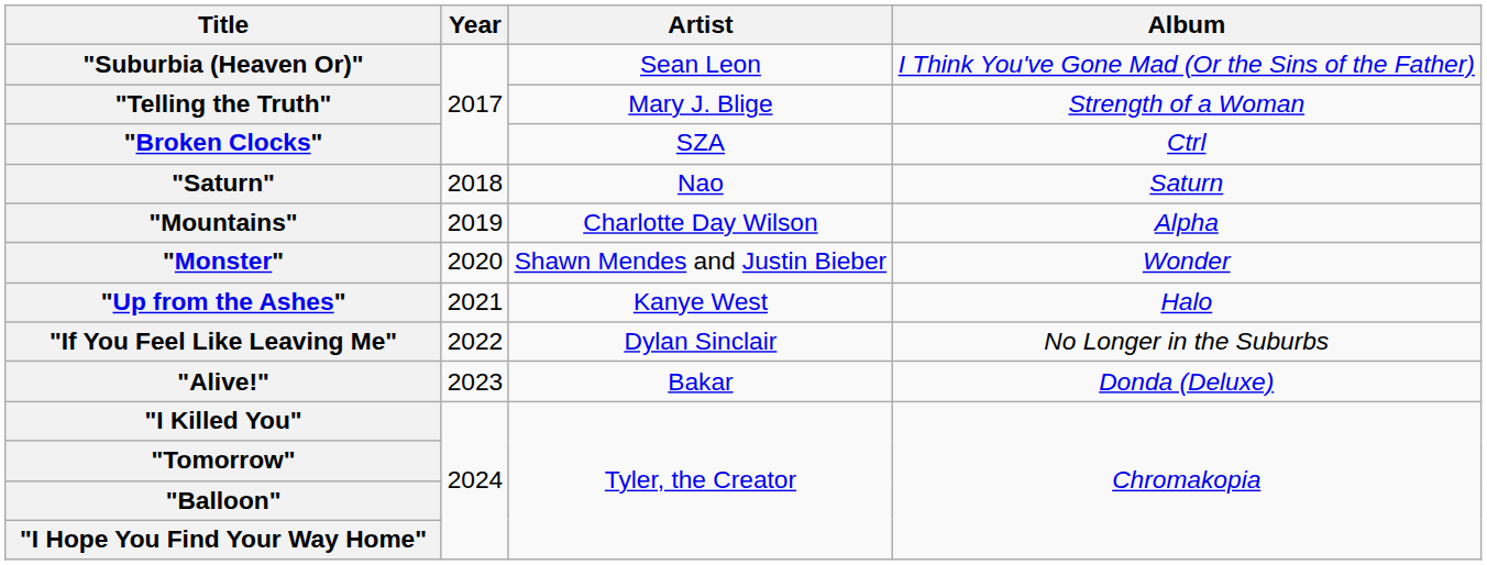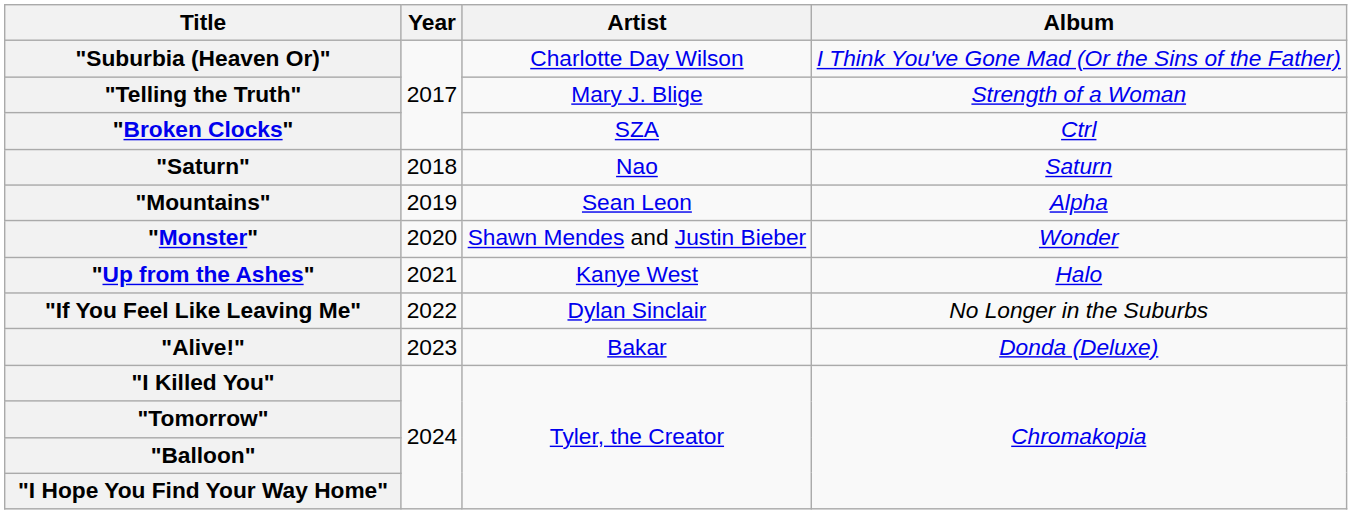"Suburbia (Heaven Or)" | Artist: Sean Leon -> Charlotte Day Wilson
"Mountains" | Artist: Charlotte Day Wilson -> Sean Leon
